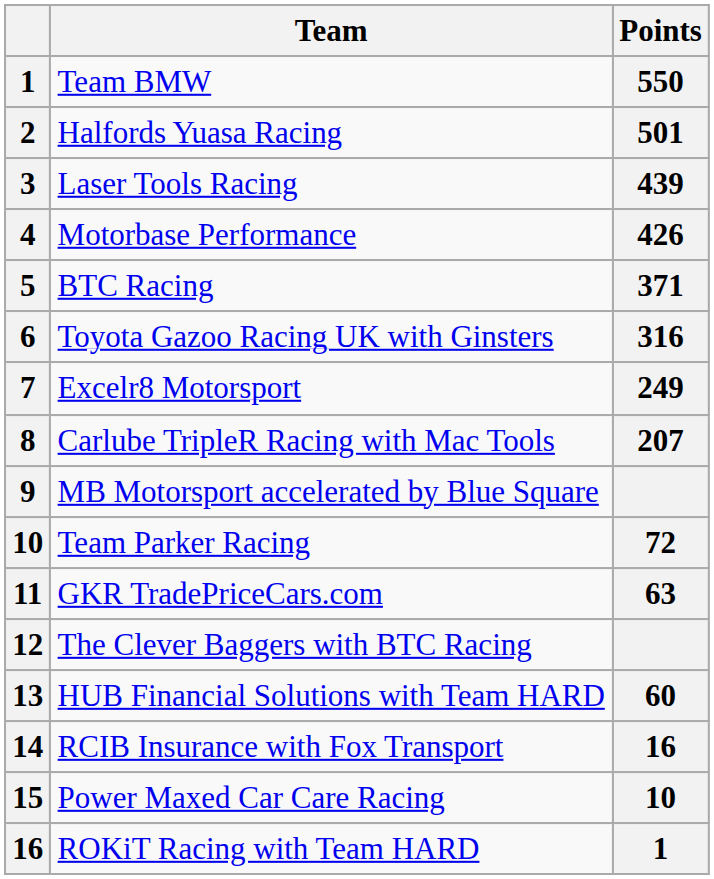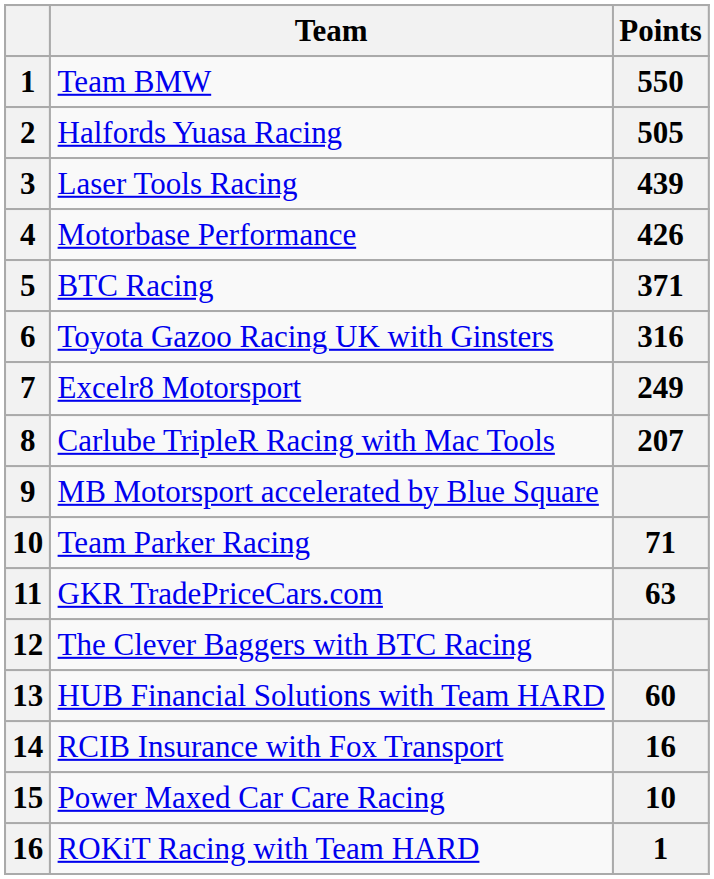Halfords Yuasa Racing | Points: 501 -> 505
Team Parker Racing | Points: 72 -> 71
